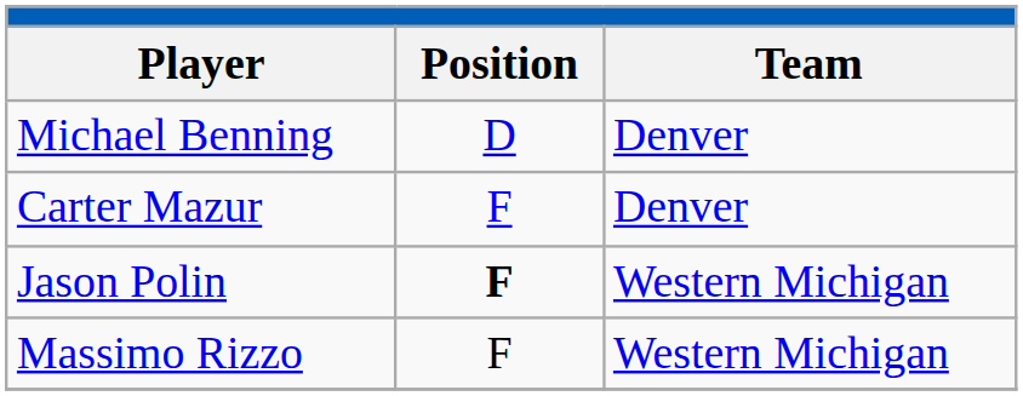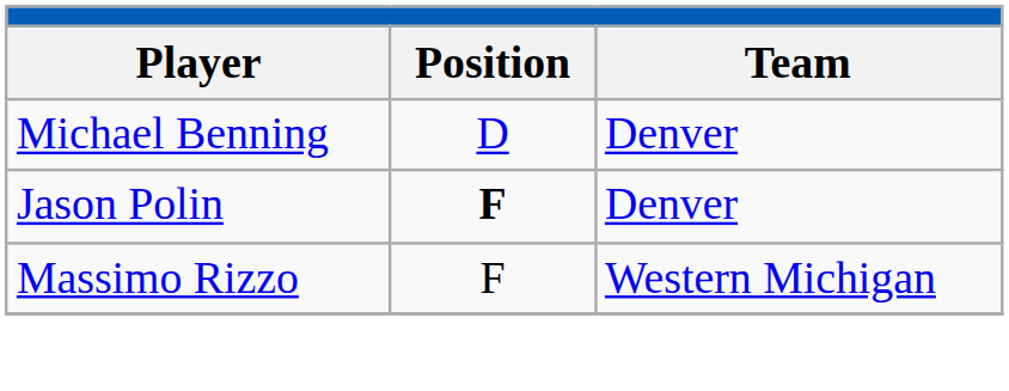- row: Carter Mazur | F | Denver
Jason Polin | Team: Western Michigan -> Denver
